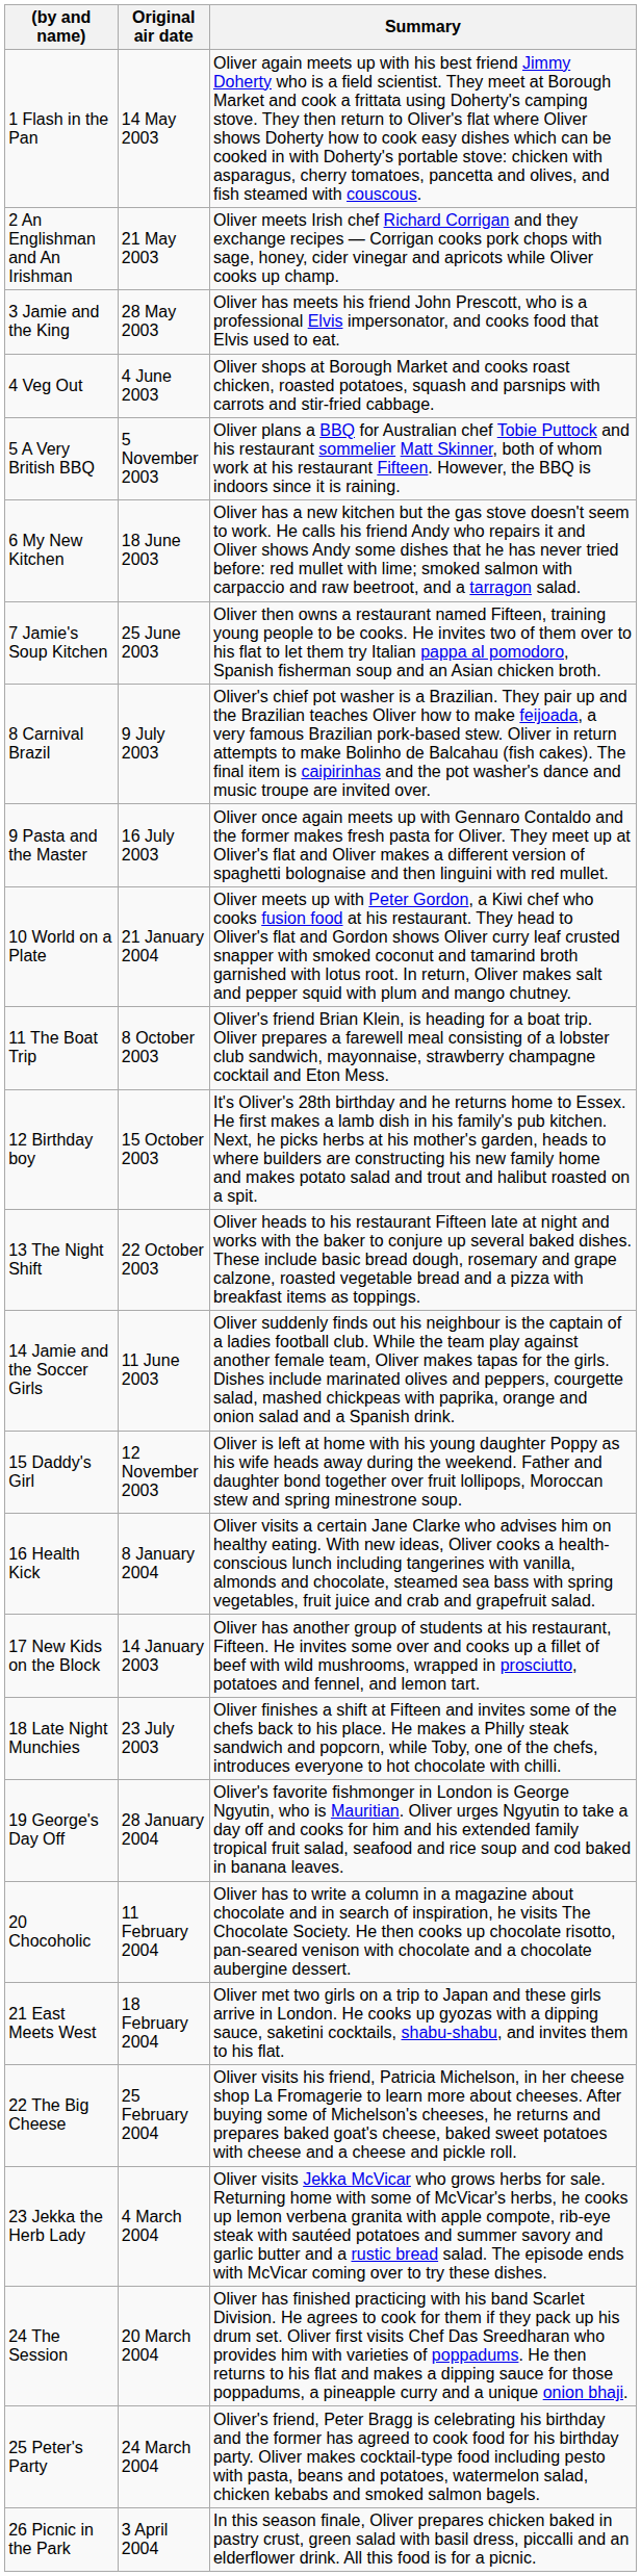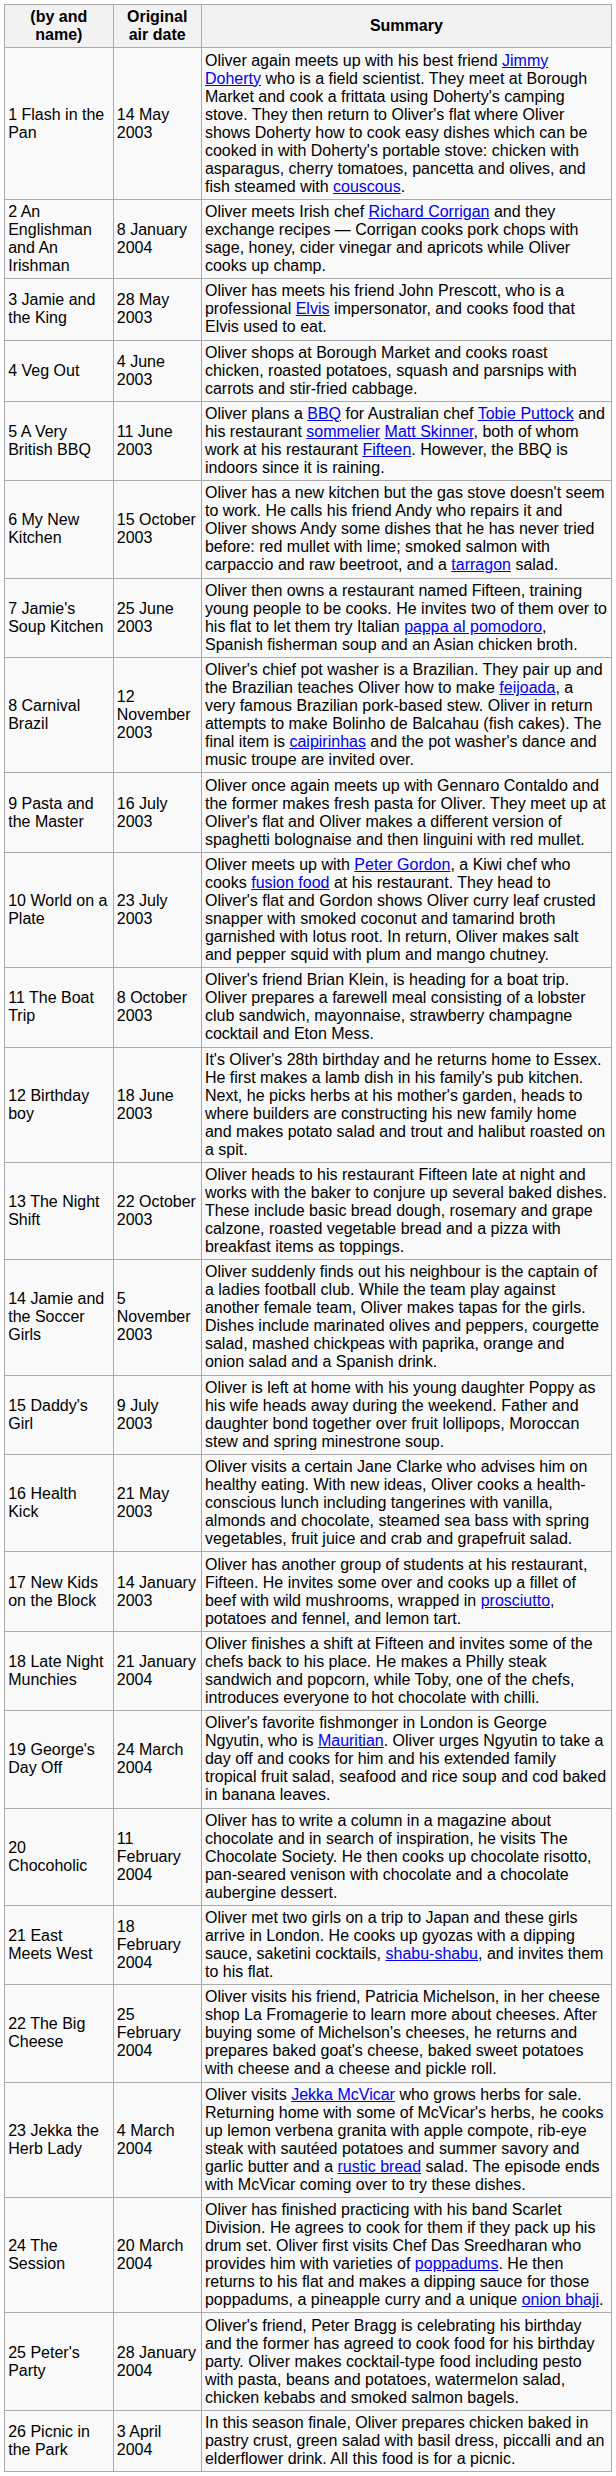2 An Englishman and An Irishman | Original air date: 21 May 2003 -> 8 January 2004
5 A Very British BBQ | Original air date: 5 November 2003 -> 11 June 2003
6 My New Kitchen | Original air date: 18 June 2003 -> 15 October 2003
8 Carnival Brazil | Original air date: 9 July 2003 -> 12 November 2003
10 World on a Plate | Original air date: 21 January 2004 -> 23 July 2003
12 Birthday boy | Original air date: 15 October 2003 -> 18 June 2003
14 Jamie and the Soccer Girls | Original air date: 11 June 2003 -> 5 November 2003
15 Daddy's Girl | Original air date: 12 November 2003 -> 9 July 2003
16 Health Kick | Original air date: 8 January 2004 -> 21 May 2003
18 Late Night Munchies | Original air date: 23 July 2003 -> 21 January 2004
19 George's Day Off | Original air date: 28 January 2004 -> 24 March 2004
25 Peter's Party | Original air date: 24 March 2004 -> 28 January 2004
